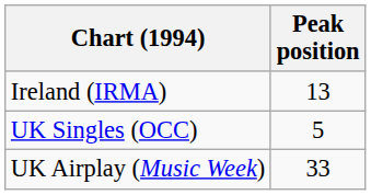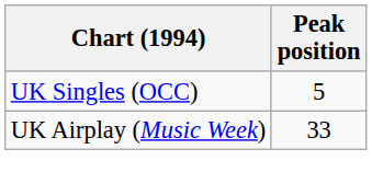- row: Ireland (IRMA) | 13
